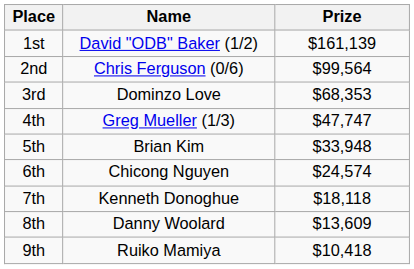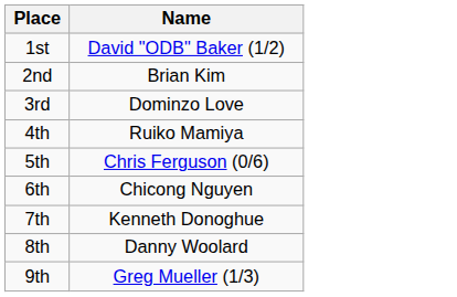- column: Prize | $161,139 | $99,564 | $68,353 | $47,747 | $33,948 | $24,574 | $18,118 | $13,609 | $10,418
2nd | Name: Chris Ferguson (0/6) -> Brian Kim
4th | Name: Greg Mueller (1/3) -> Ruiko Mamiya
5th | Name: Brian Kim -> Chris Ferguson (0/6)
9th | Name: Ruiko Mamiya -> Greg Mueller (1/3)
